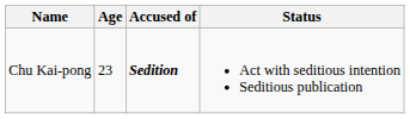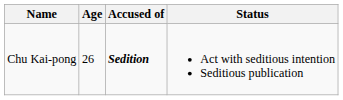Chu Kai-pong | Age: 23 -> 26
